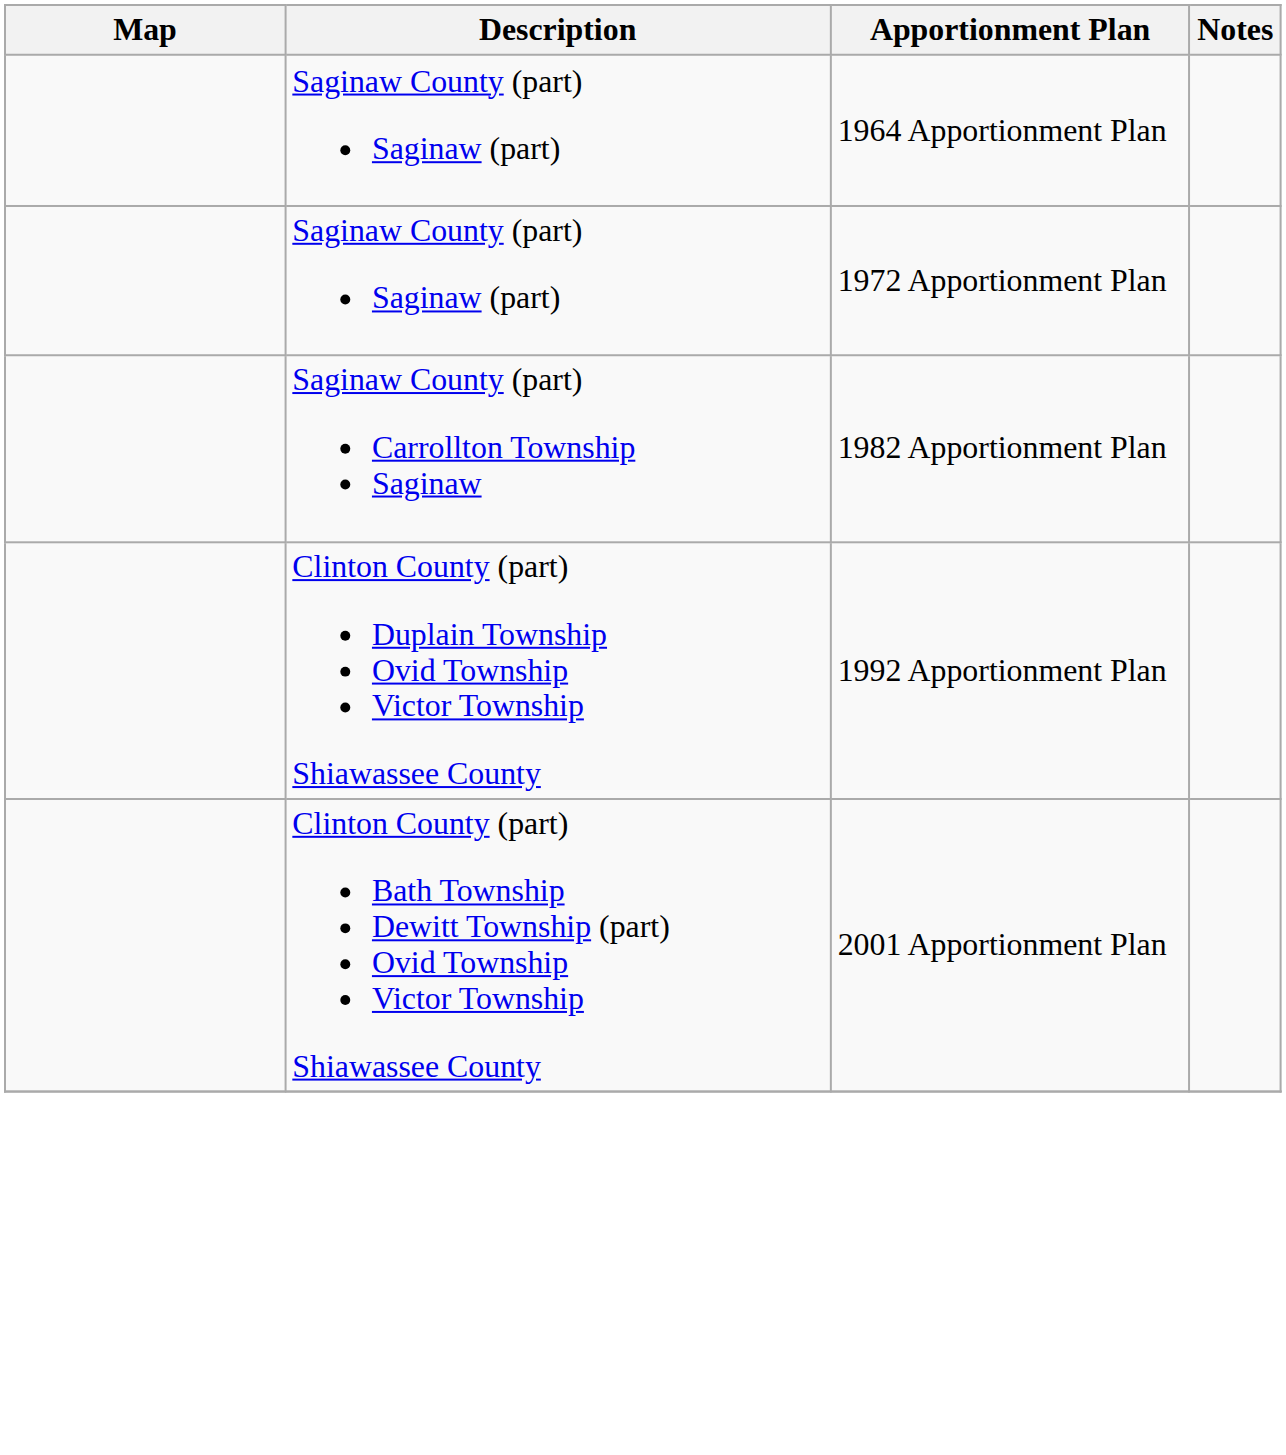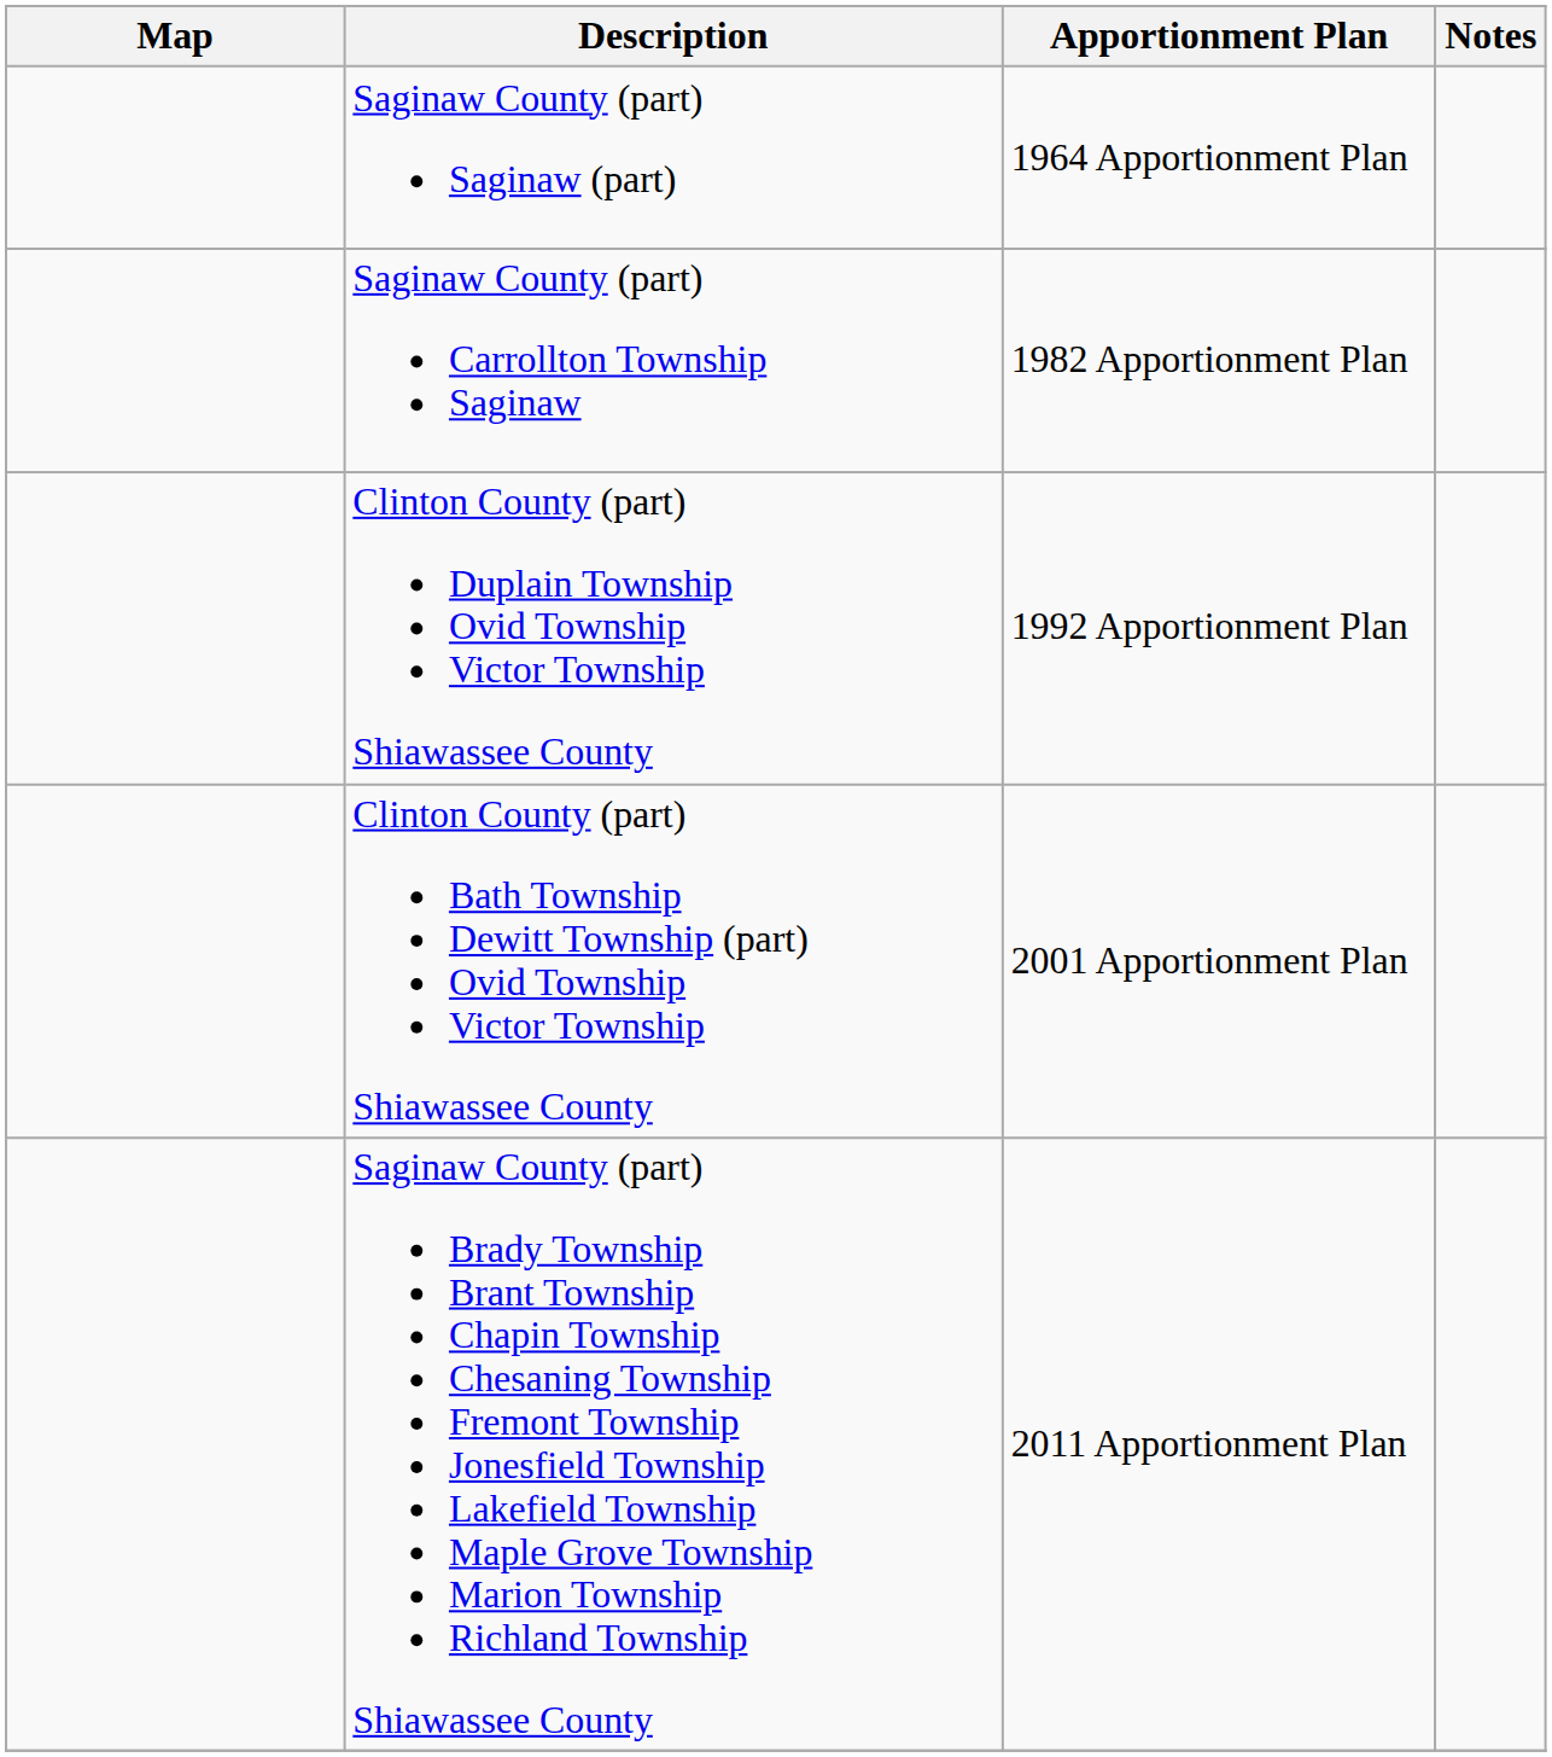- row: Saginaw County (part) Saginaw (part) | 1972 Apportionment Plan
+ row: Saginaw County (part) Brady Township Brant Township Chapin Township Chesaning Township Fremont Township Jonesfield Township Lakefield Township Maple Grove Township Marion Township Richland Township Shiawassee County | 2011 Apportionment Plan
